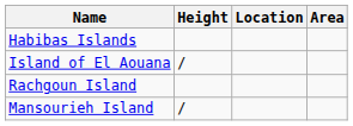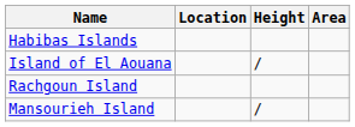columns swapped: Location <-> Height
